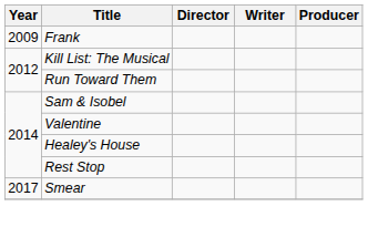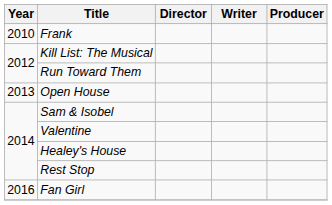Frank | Year: 2009 -> 2010
+ row: 2013 | Open House
+ row: 2016 | Fan Girl
- row: 2017 | Smear
